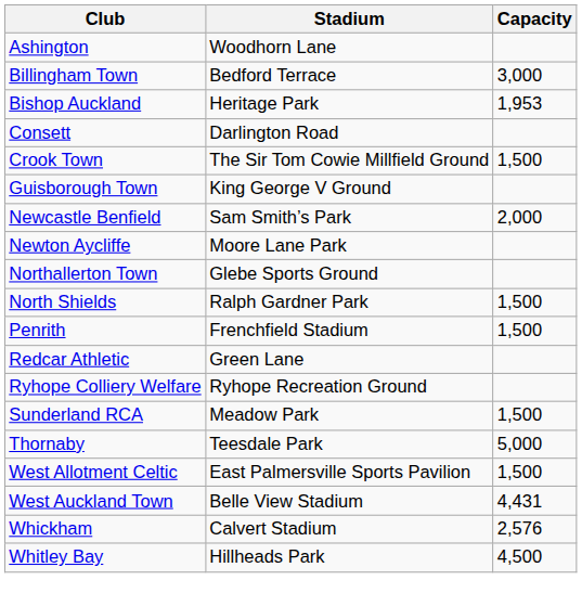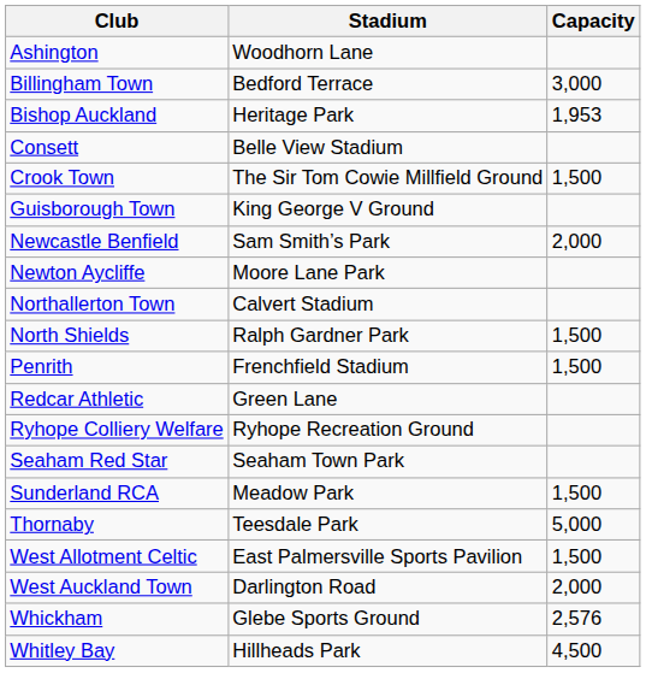Consett | Stadium: Darlington Road -> Belle View Stadium
Northallerton Town | Stadium: Glebe Sports Ground -> Calvert Stadium
+ row: Seaham Red Star | Seaham Town Park
West Auckland Town | Stadium: Belle View Stadium -> Darlington Road
West Auckland Town | Capacity: 4,431 -> 2,000
Whickham | Stadium: Calvert Stadium -> Glebe Sports Ground
